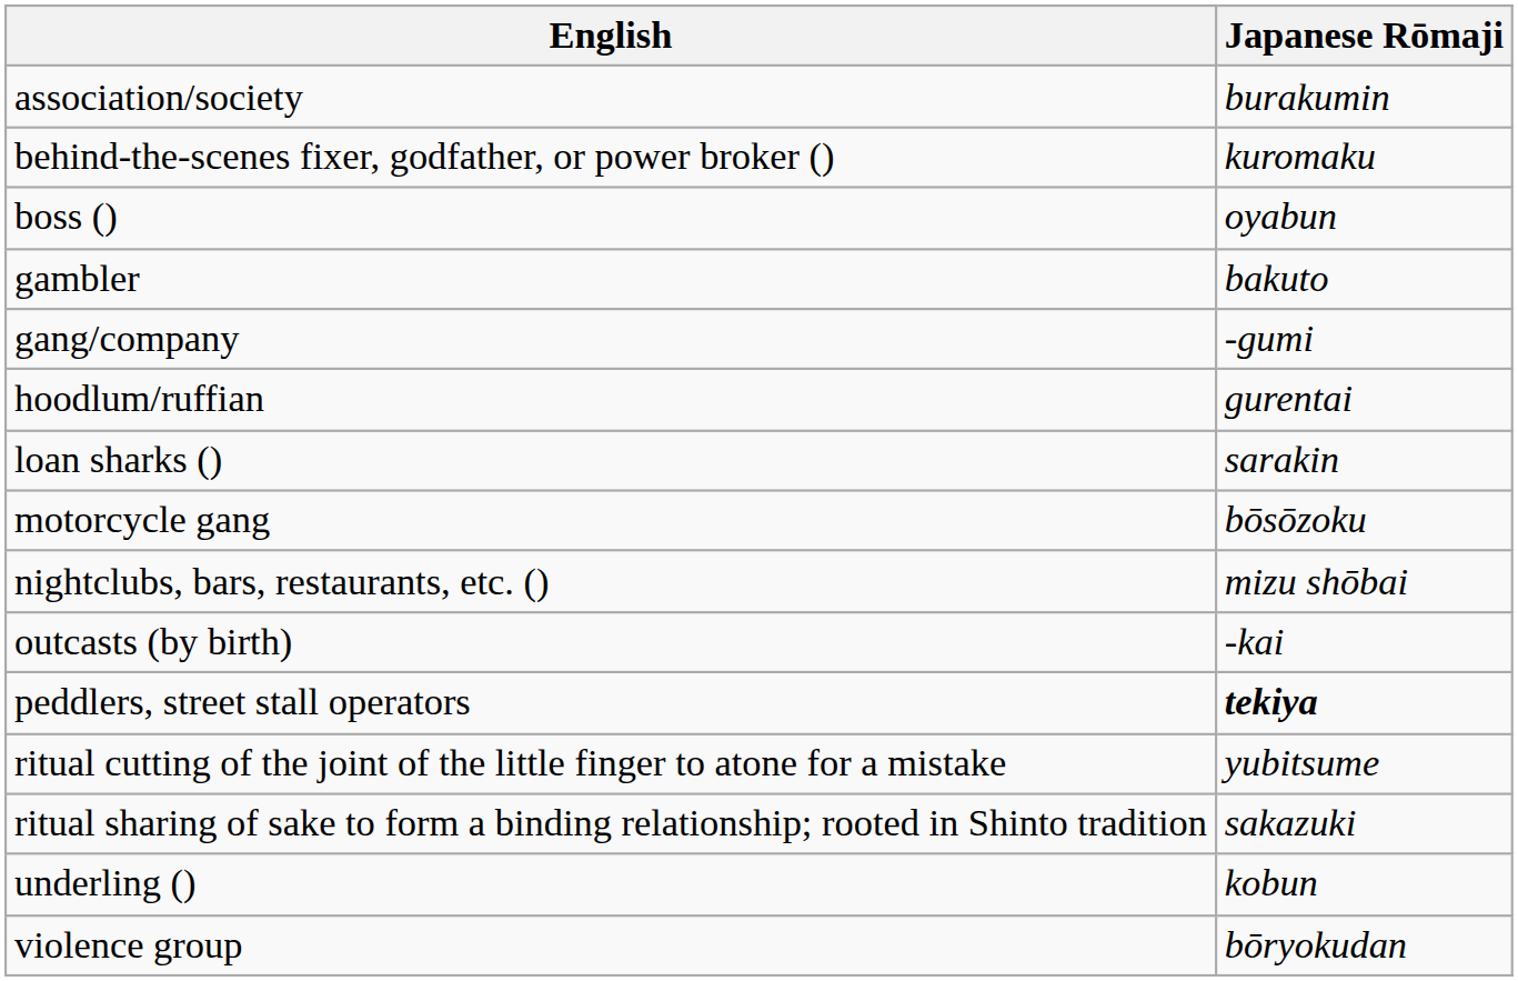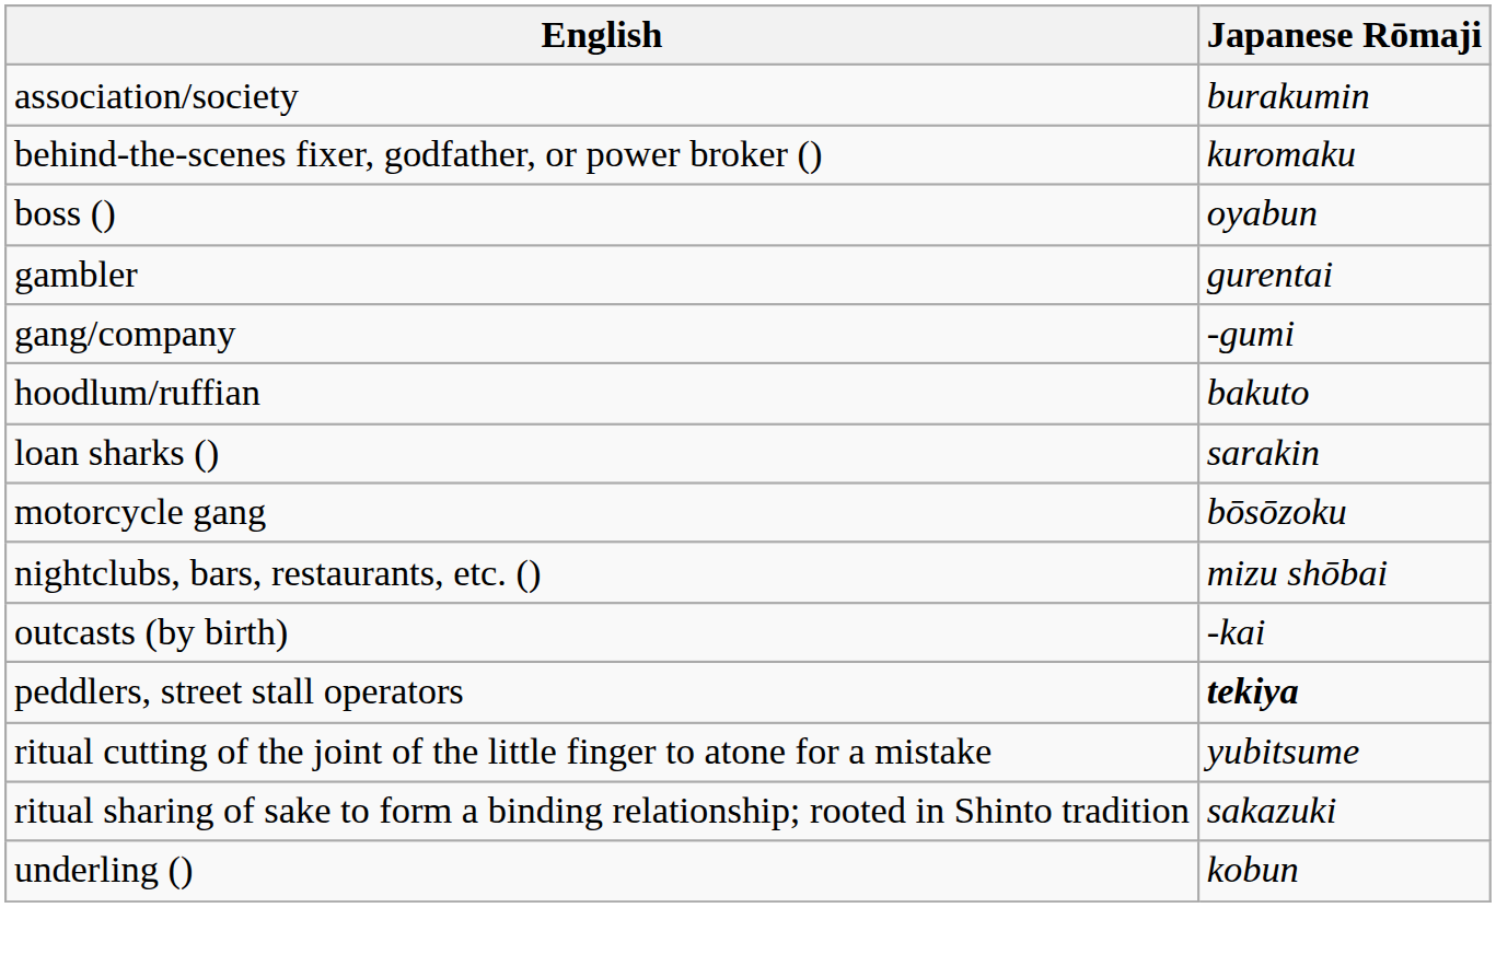gambler | Japanese Rōmaji: bakuto -> gurentai
hoodlum/ruffian | Japanese Rōmaji: gurentai -> bakuto
- row: violence group | bōryokudan
